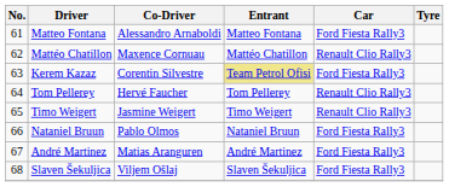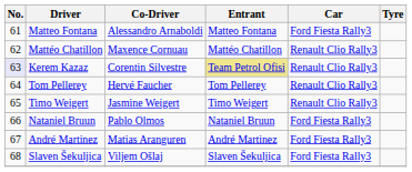Kerem Kazaz | No.: no background -> lavender background
Kerem Kazaz | Car: Ford Fiesta Rally3 -> Renault Clio Rally3
